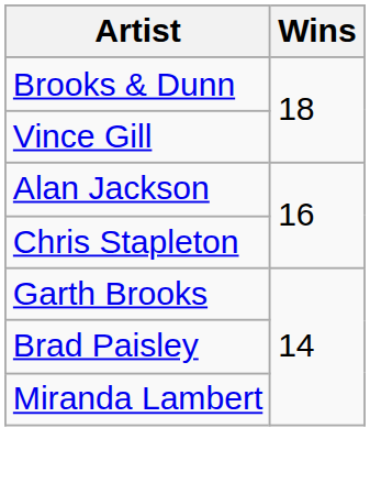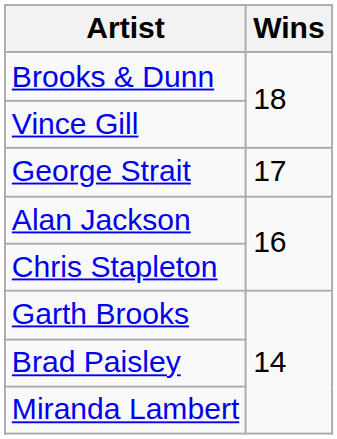+ row: George Strait | 17
